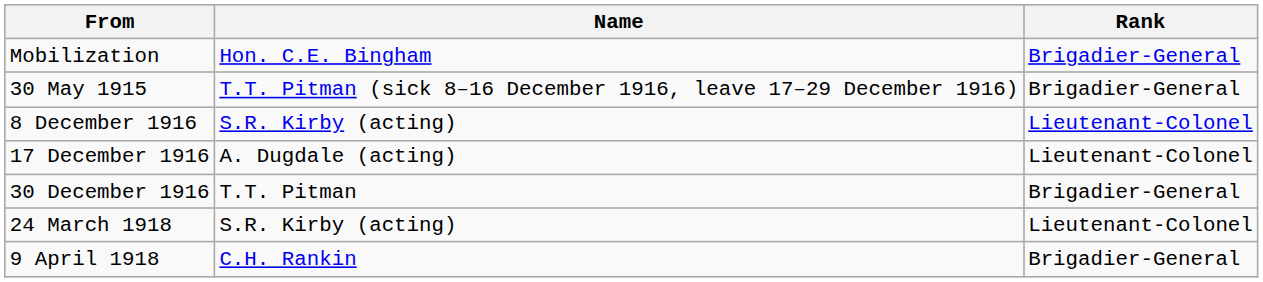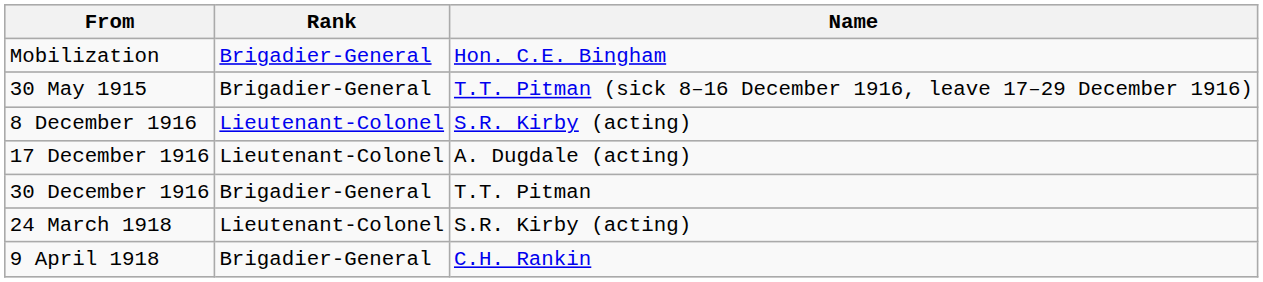columns swapped: Rank <-> Name
